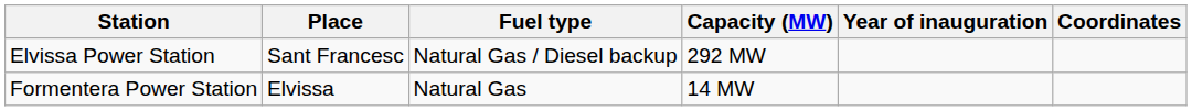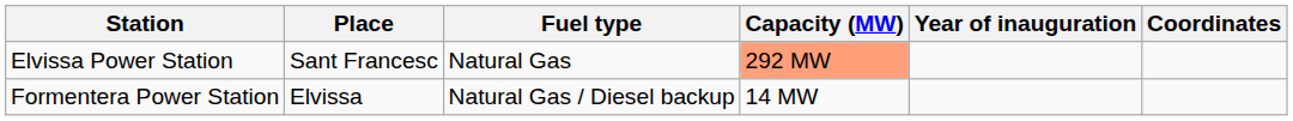Elvissa Power Station | Fuel type: Natural Gas / Diesel backup -> Natural Gas
Elvissa Power Station | Capacity (MW): no background -> lightsalmon background
Formentera Power Station | Fuel type: Natural Gas -> Natural Gas / Diesel backup
